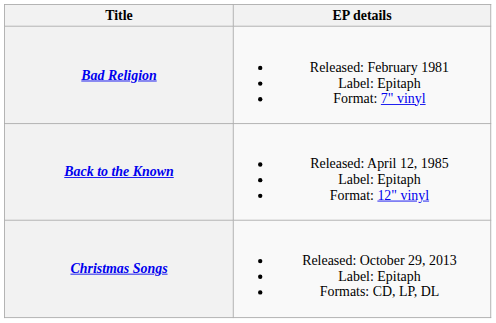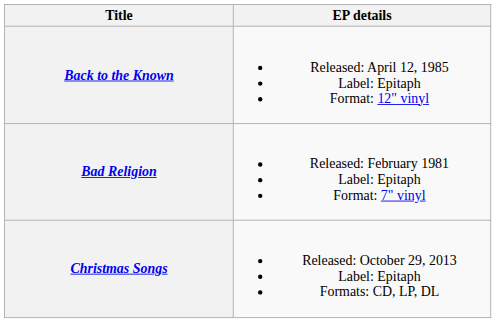rows swapped: Bad Religion <-> Back to the Known
